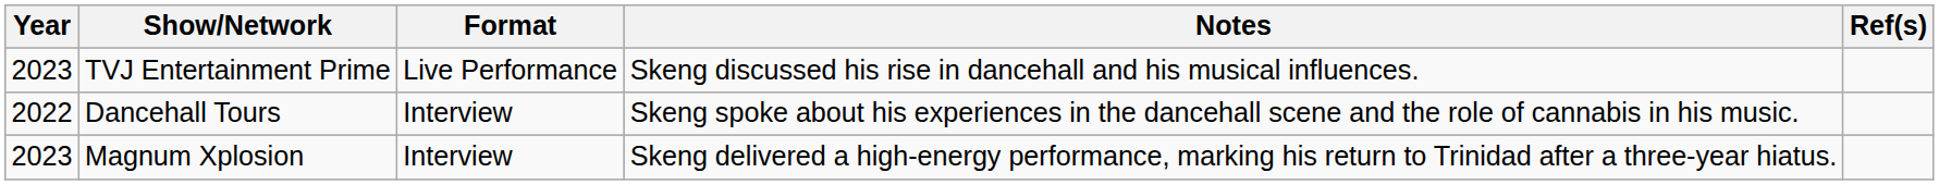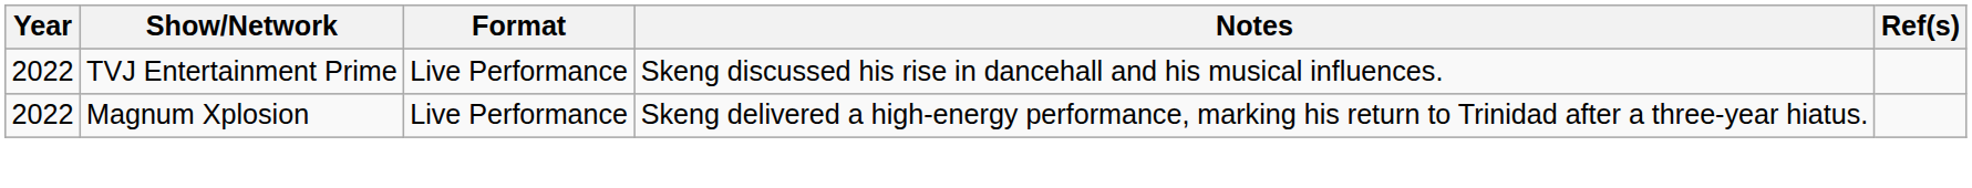TVJ Entertainment Prime | Year: 2023 -> 2022
- row: 2022 | Dancehall Tours | Interview | Skeng spoke about his experiences in the dancehall scene and the role of cannabis in his music.
Magnum Xplosion | Year: 2023 -> 2022
Magnum Xplosion | Format: Interview -> Live Performance
